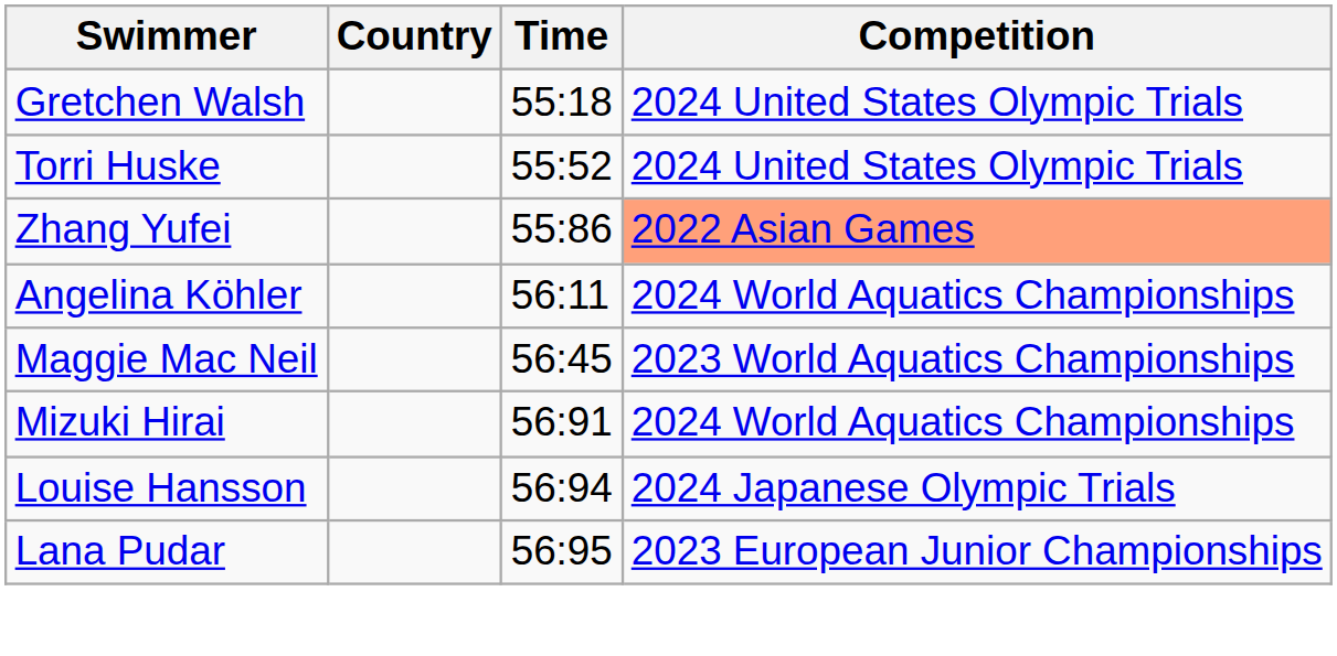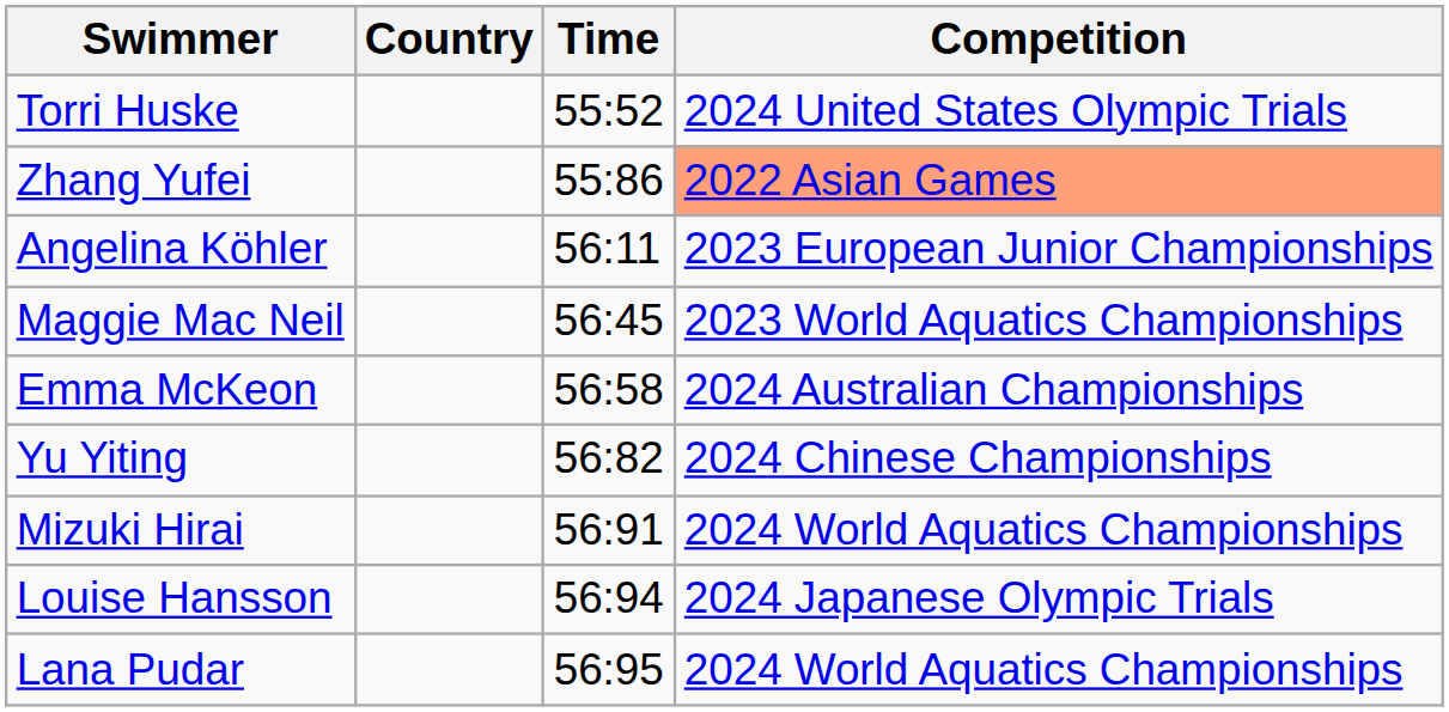- row: Gretchen Walsh | 55:18 | 2024 United States Olympic Trials
Angelina Köhler | Competition: 2024 World Aquatics Championships -> 2023 European Junior Championships
+ row: Emma McKeon | 56:58 | 2024 Australian Championships
+ row: Yu Yiting | 56:82 | 2024 Chinese Championships
Lana Pudar | Competition: 2023 European Junior Championships -> 2024 World Aquatics Championships
